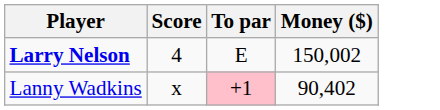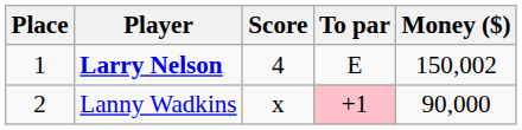+ column: Place | 1 | 2
Lanny Wadkins | Money ($): 90,402 -> 90,000
